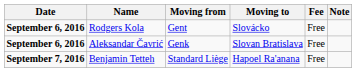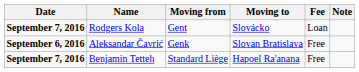Rodgers Kola | Date: September 6, 2016 -> September 7, 2016
Rodgers Kola | Fee: Free -> Loan
